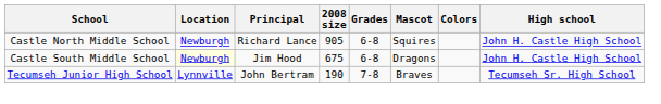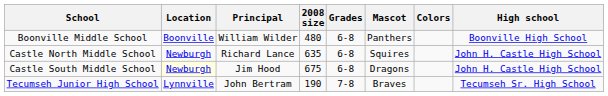+ row: Boonville Middle School | Boonville | William Wilder | 480 | 6-8 | Panthers | Boonville High School
Castle North Middle School | 2008 size: 905 -> 635
